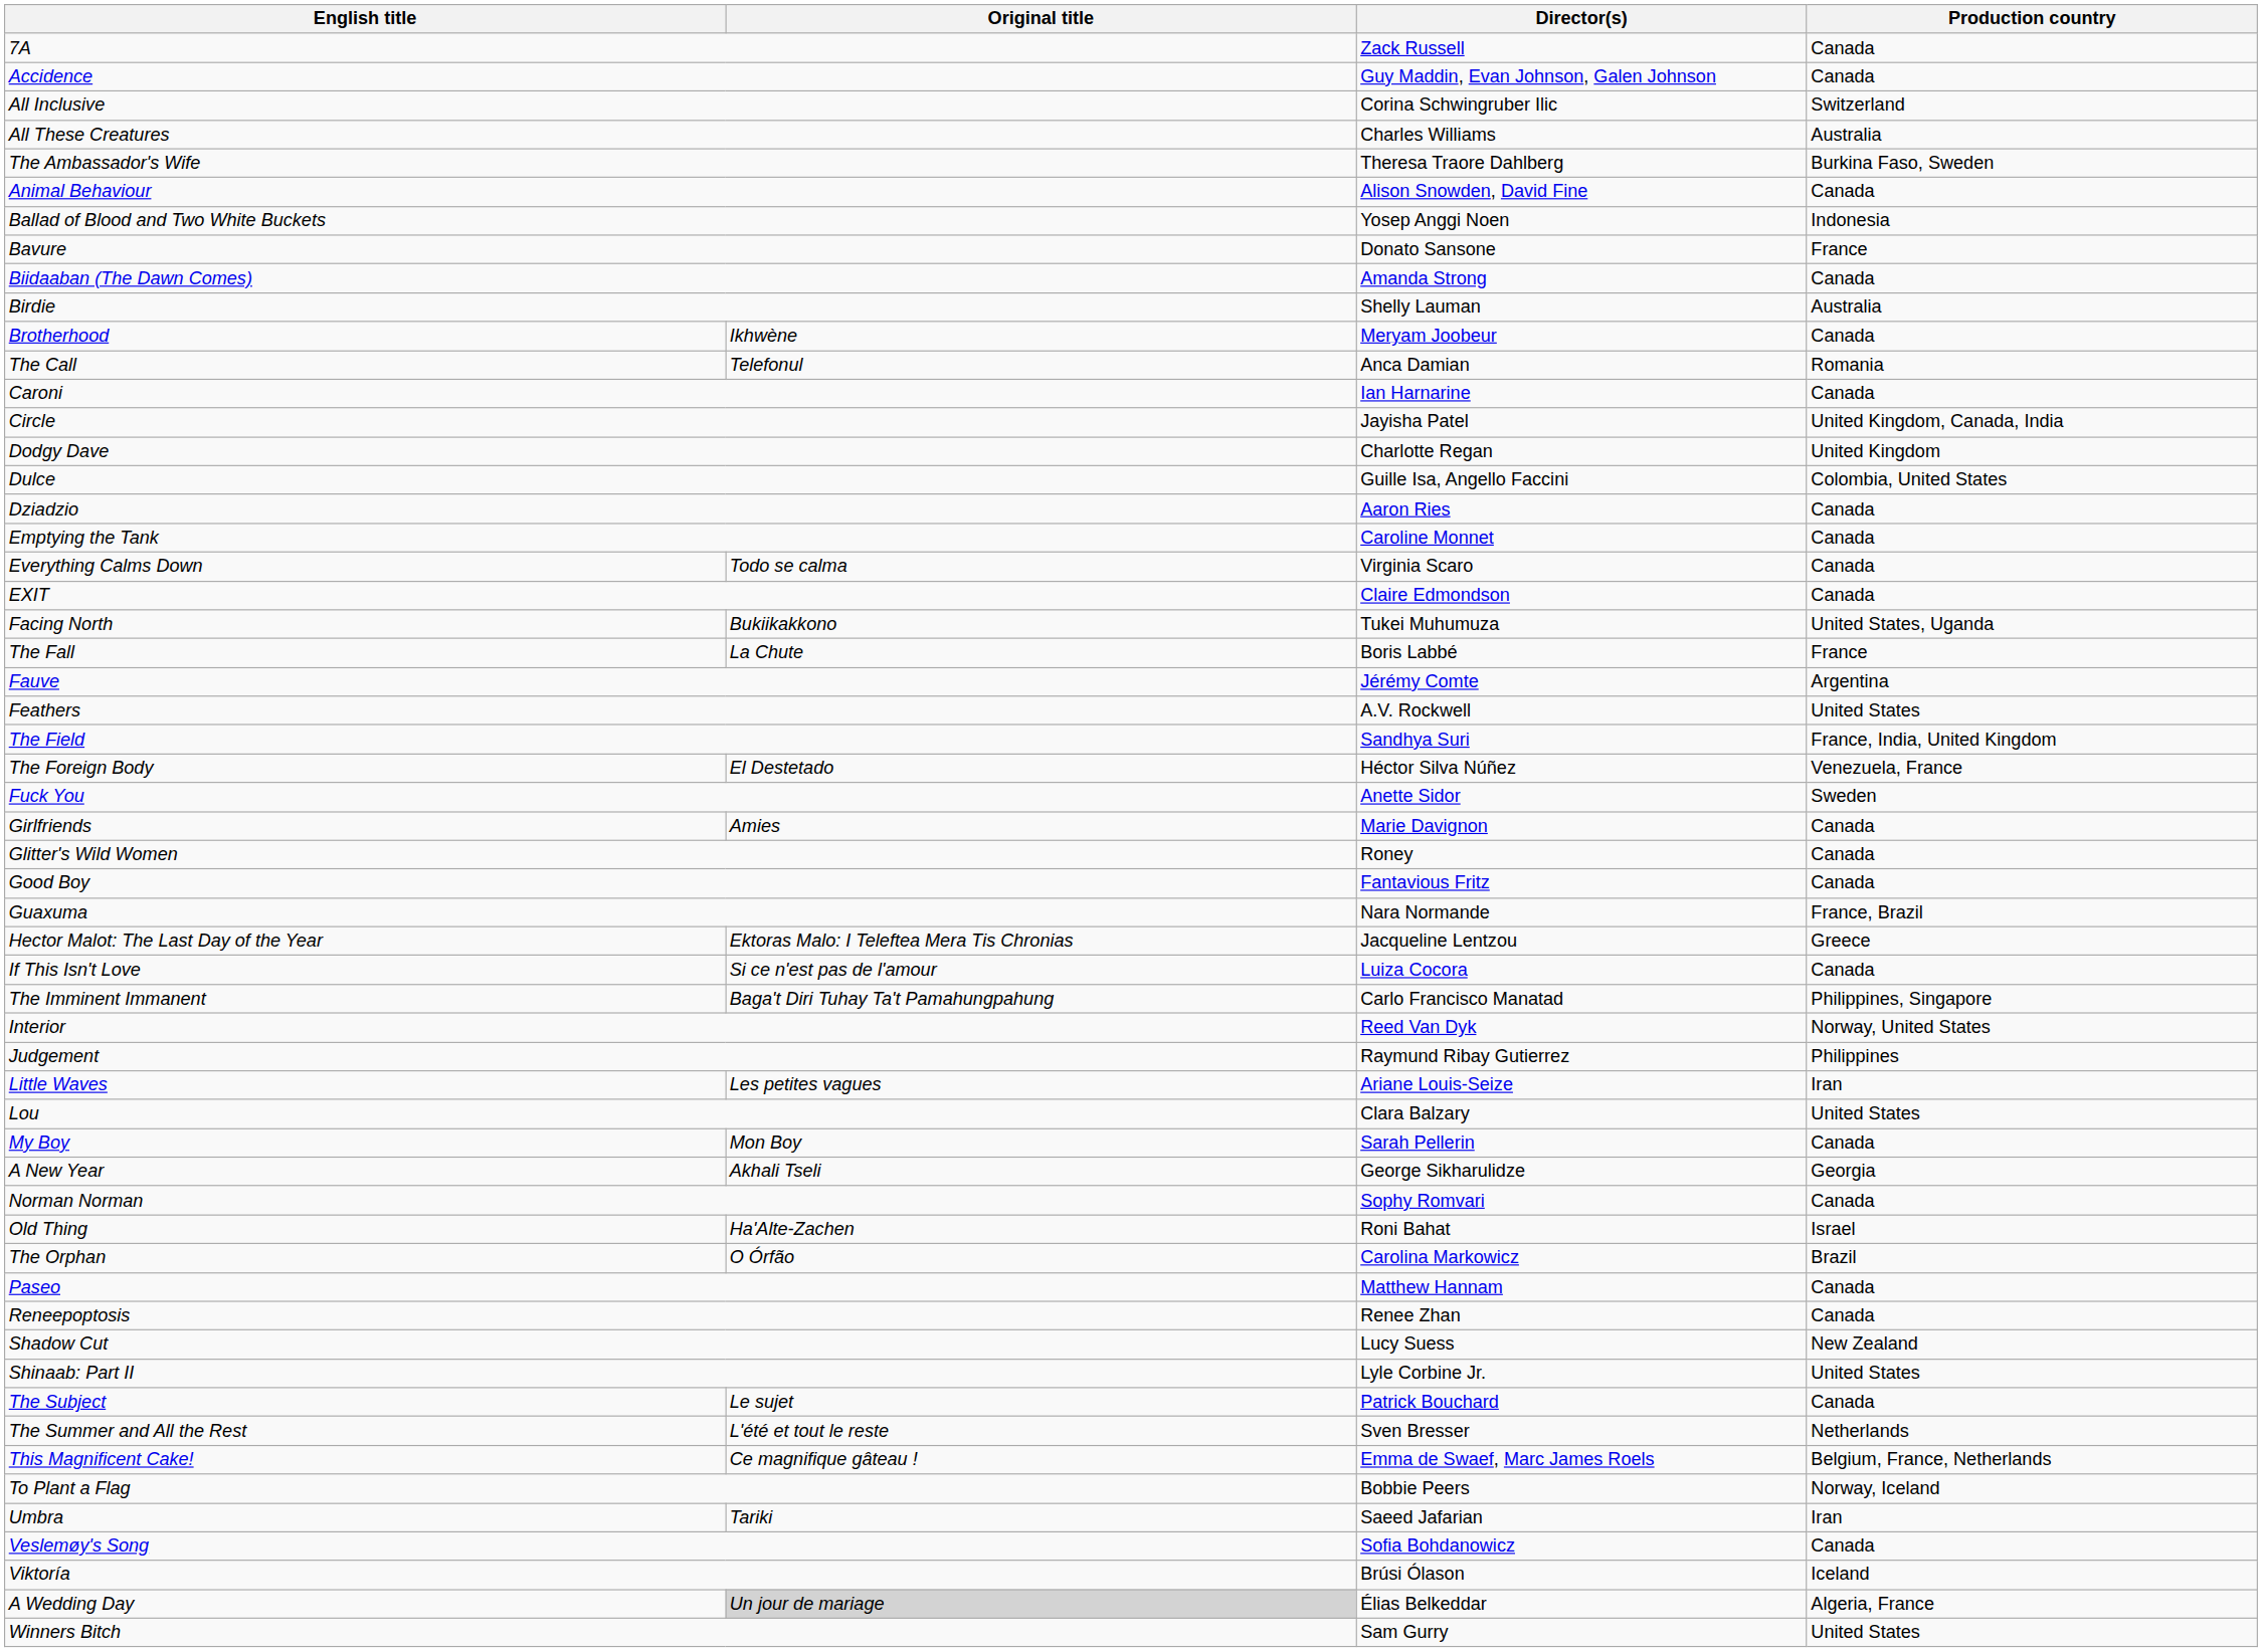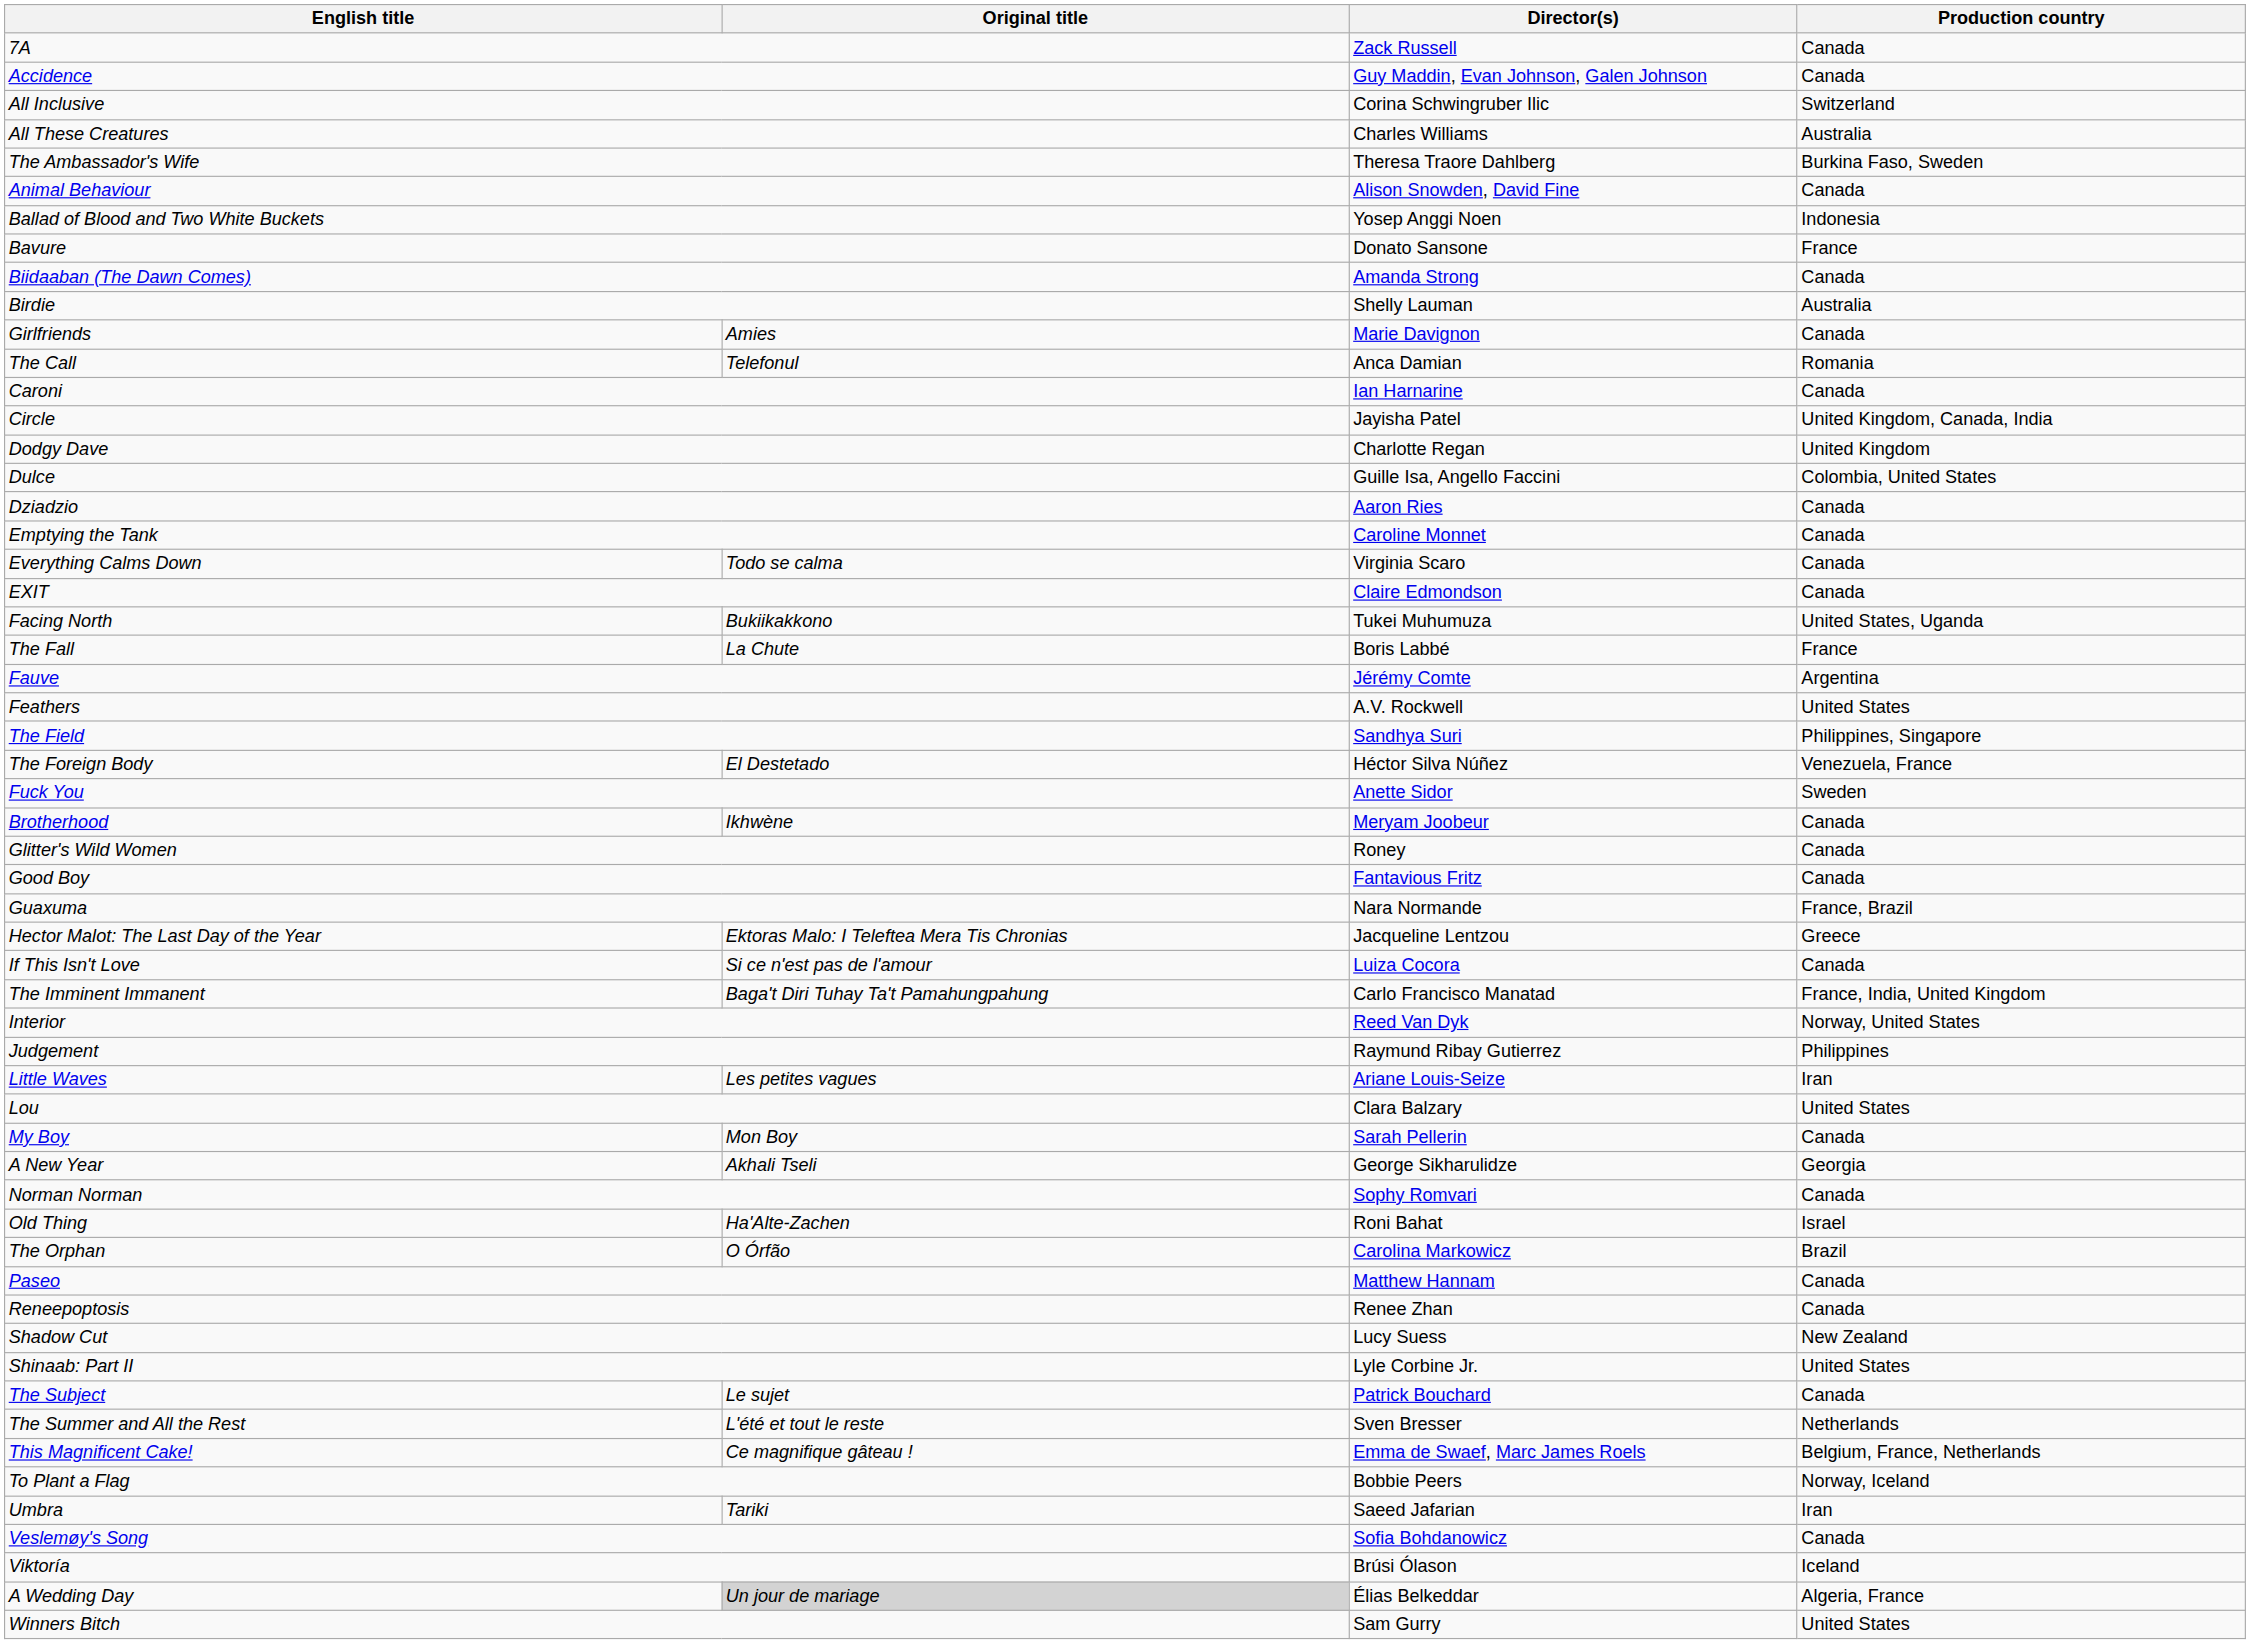rows swapped: Brotherhood <-> Girlfriends
The Field | Production country: France, India, United Kingdom -> Philippines, Singapore
The Imminent Immanent | Production country: Philippines, Singapore -> France, India, United Kingdom
